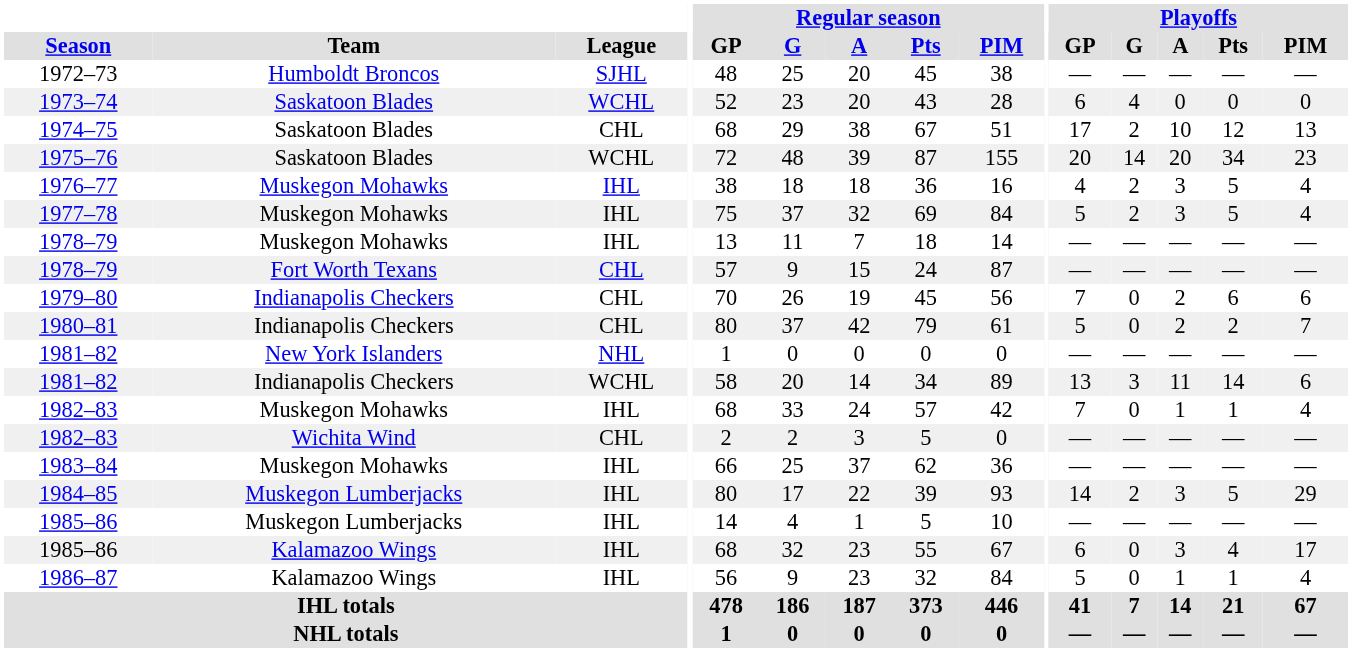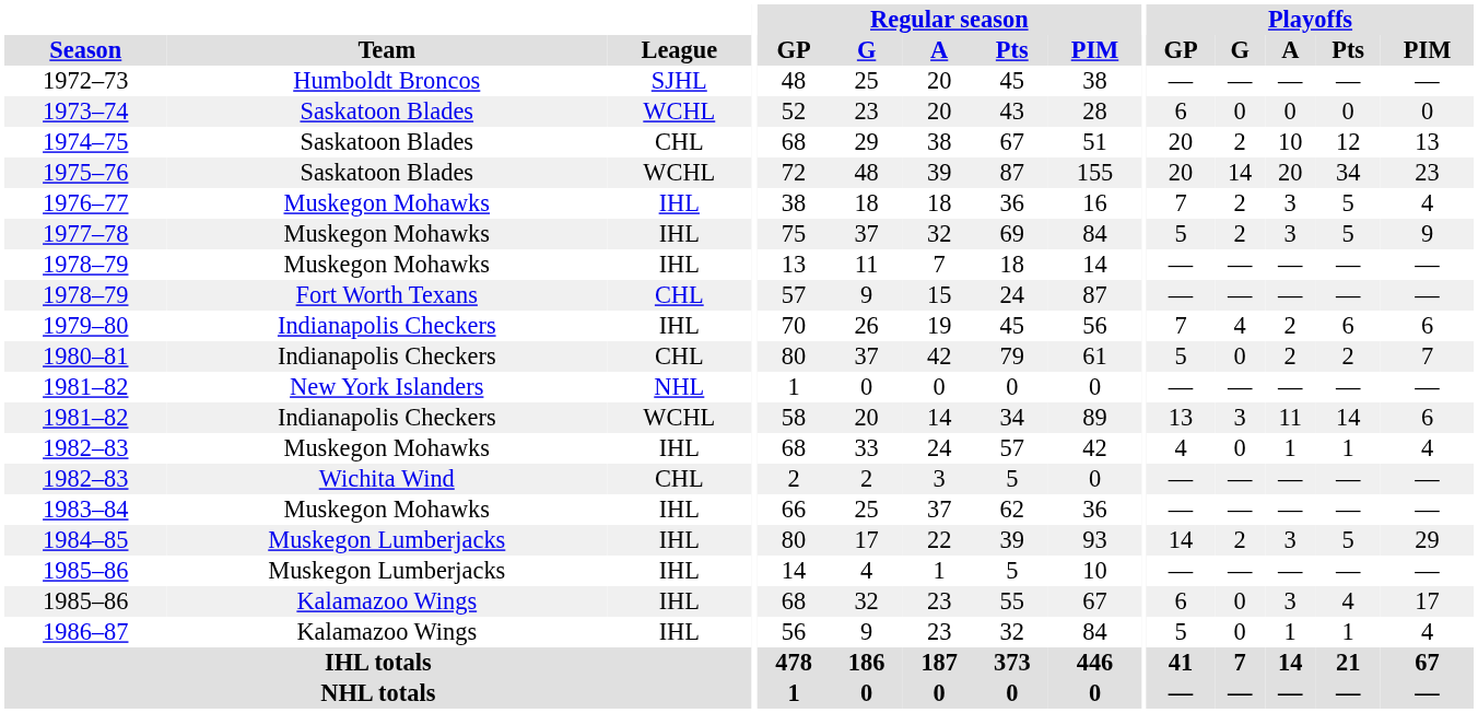1973–74 | Playoffs / G: 4 -> 0
1974–75 | Playoffs / GP: 17 -> 20
1976–77 | Playoffs / GP: 4 -> 7
1977–78 | Playoffs / PIM: 4 -> 9
1979–80 | League: CHL -> IHL
1979–80 | Playoffs / G: 0 -> 4
1982–83 / Muskegon Mohawks | Playoffs / GP: 7 -> 4
